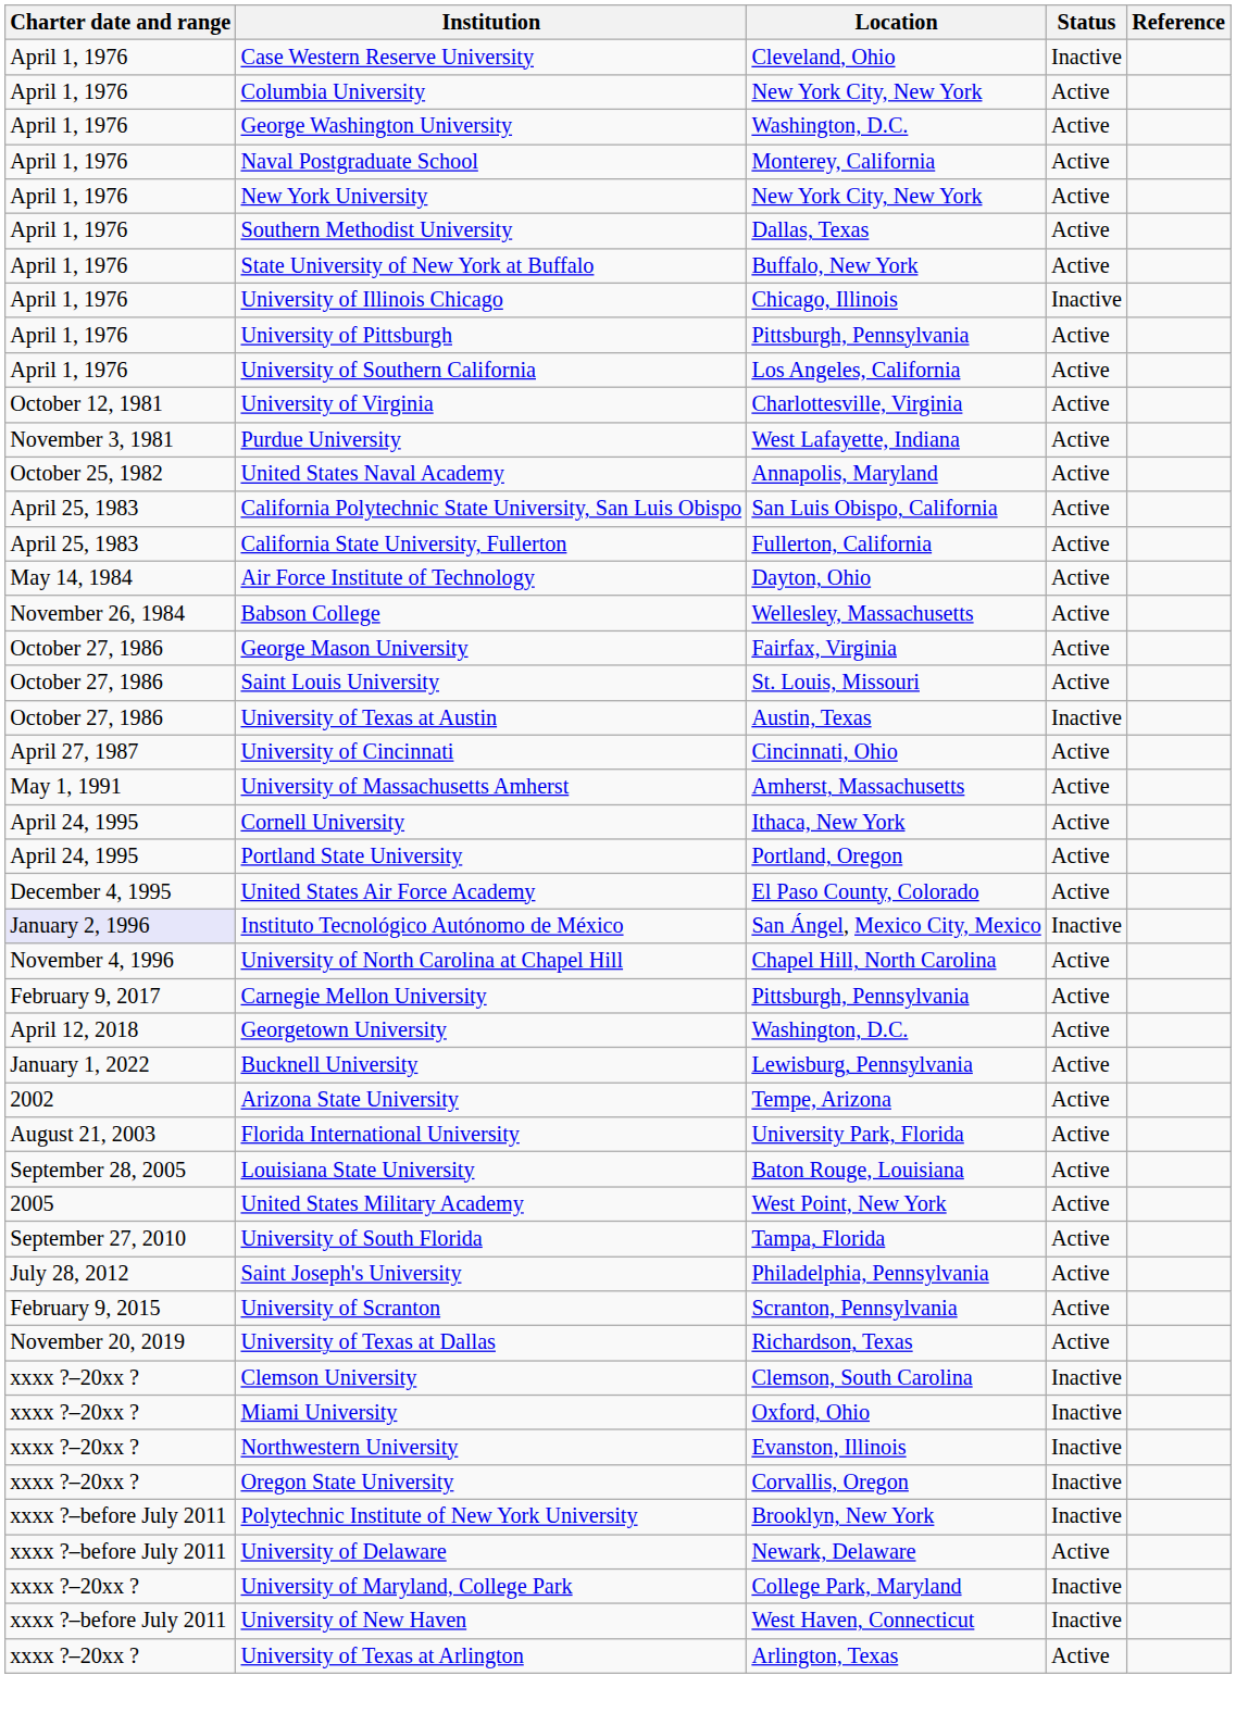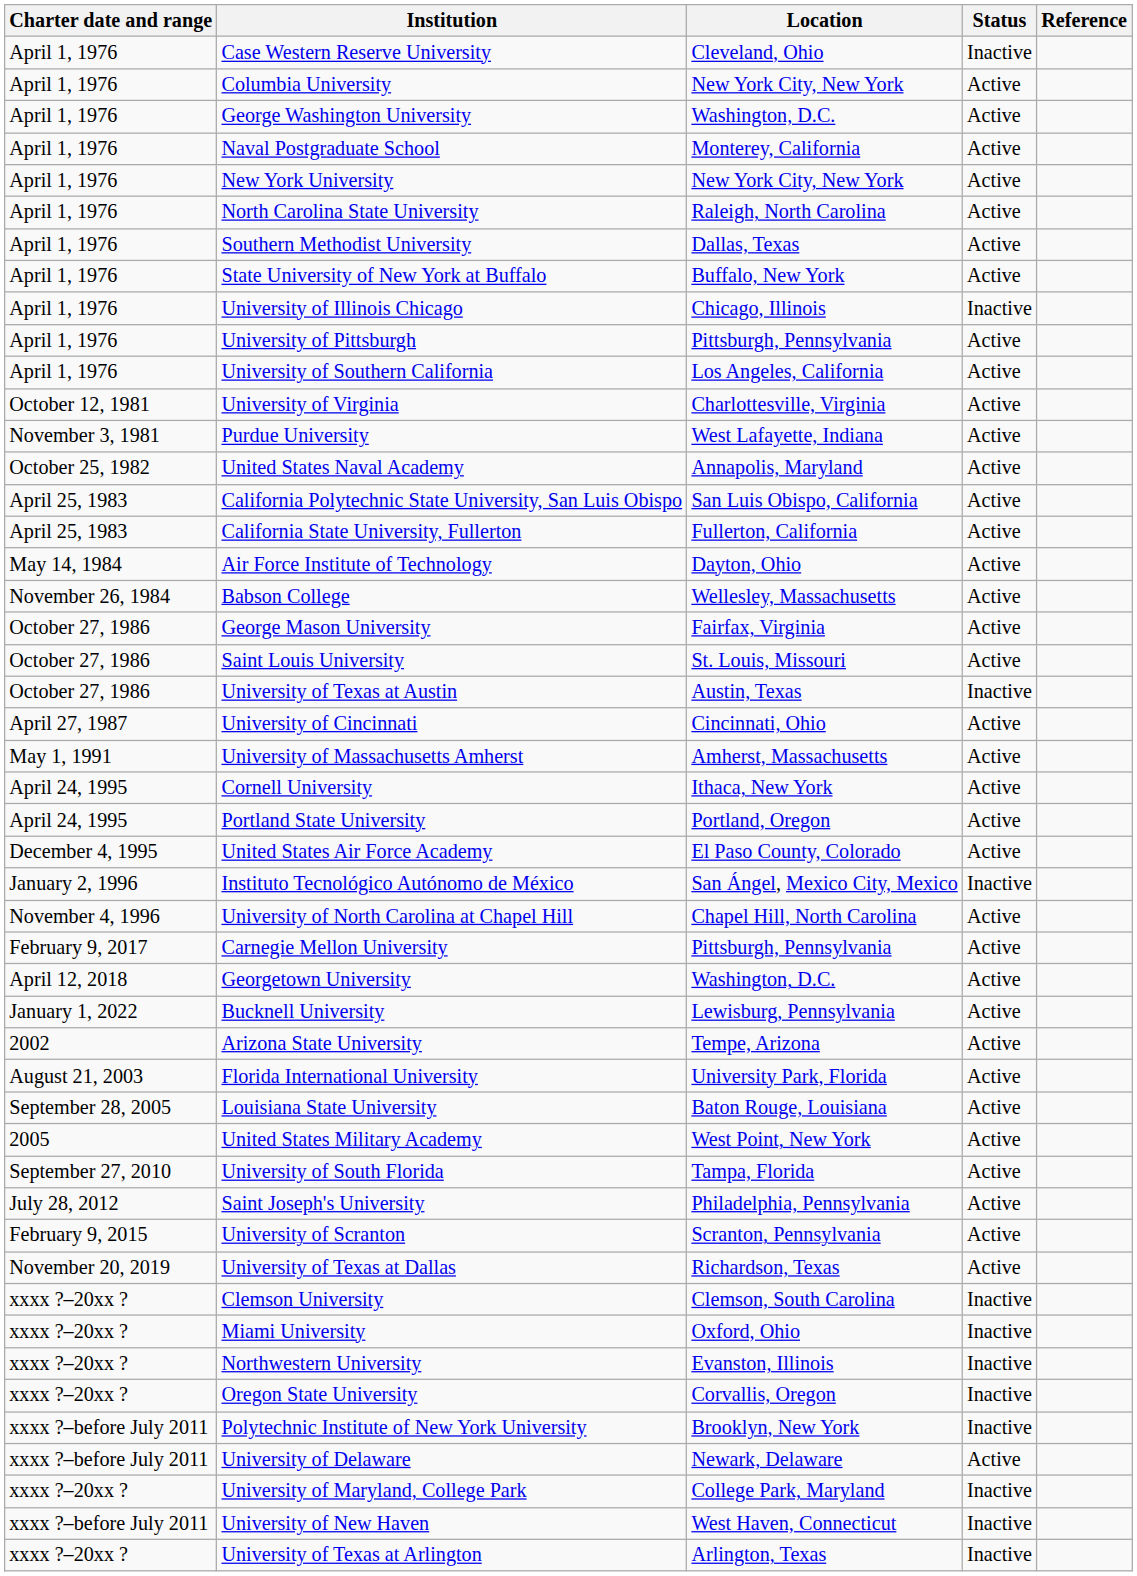+ row: April 1, 1976 | North Carolina State University | Raleigh, North Carolina | Active
Instituto Tecnológico Autónomo de México | Charter date and range: lavender background -> no background
University of Texas at Arlington | Status: Active -> Inactive
